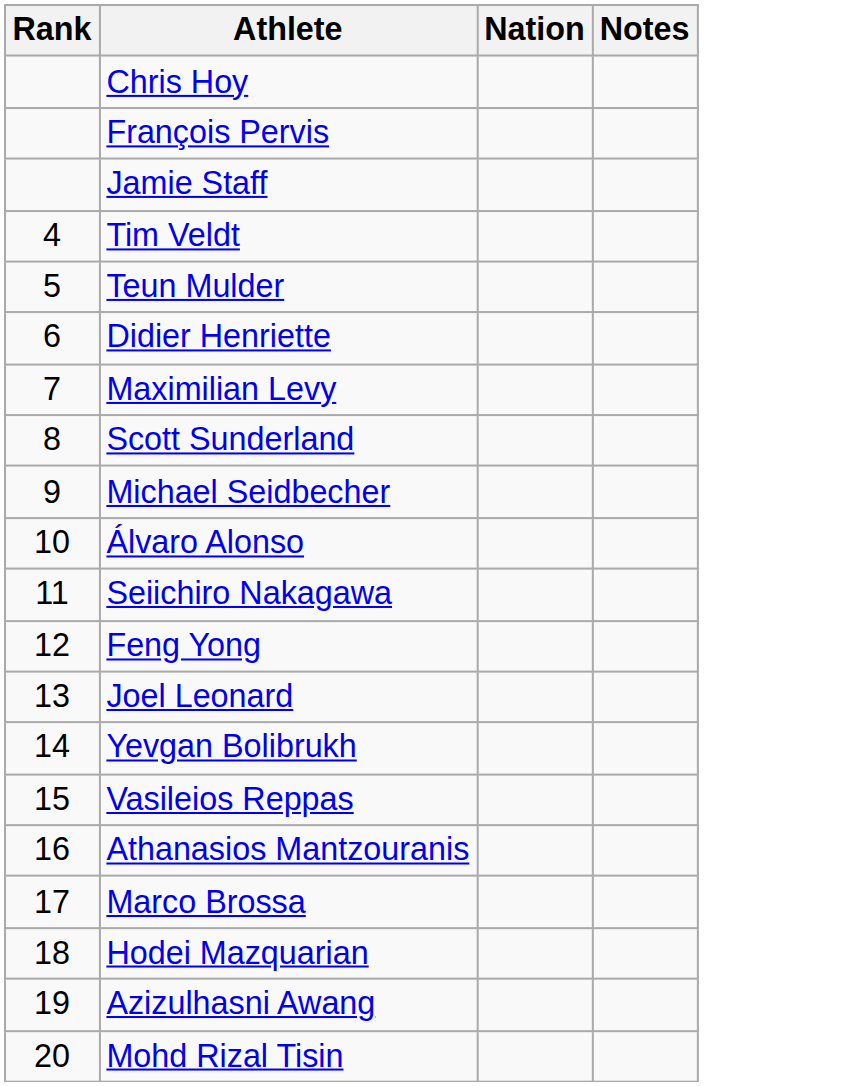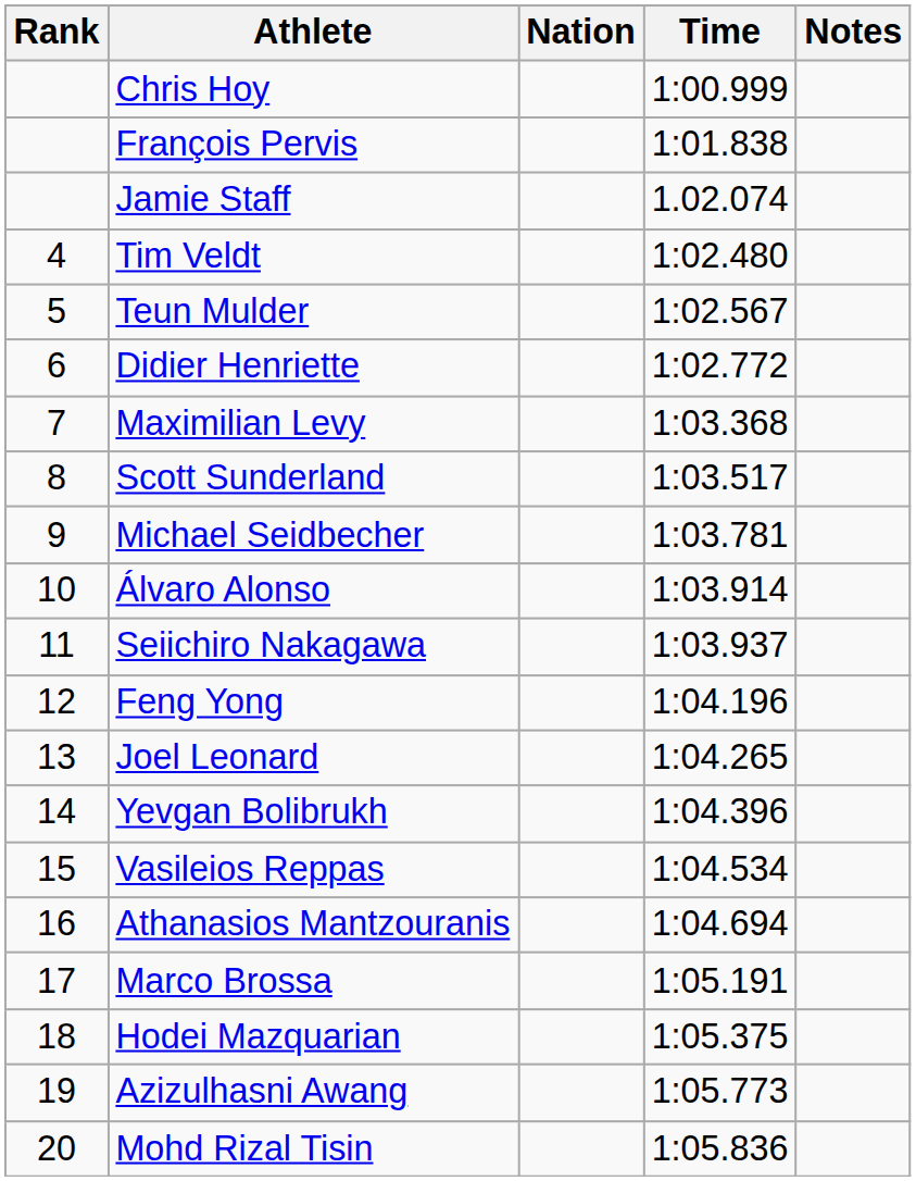+ column: Time | 1:00.999 | 1:01.838 | 1.02.074 | 1:02.480 | 1:02.567 | 1:02.772 | 1:03.368 | 1:03.517 | 1:03.781 | 1:03.914 | 1:03.937 | 1:04.196 | 1:04.265 | 1:04.396 | 1:04.534 | 1:04.694 | 1:05.191 | 1:05.375 | 1:05.773 | 1:05.836
